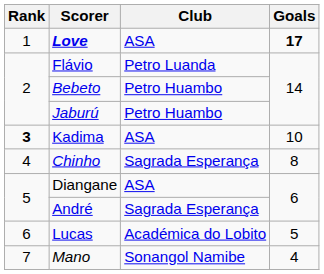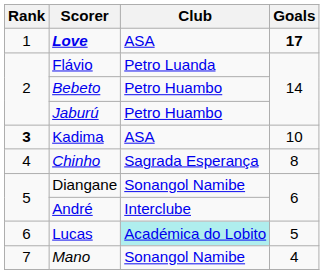Diangane | Club: ASA -> Sonangol Namibe
André | Club: Sagrada Esperança -> Interclube
Lucas | Club: no background -> paleturquoise background
